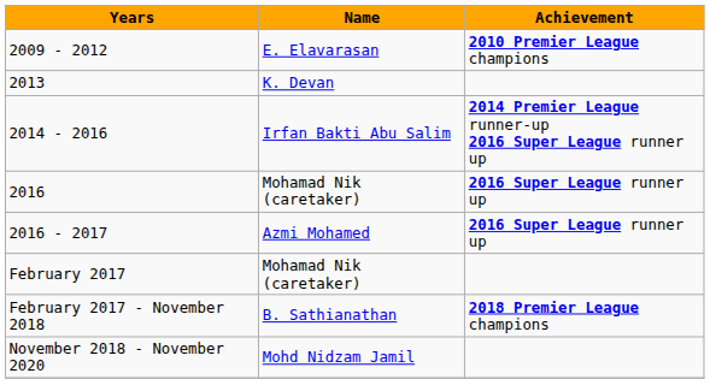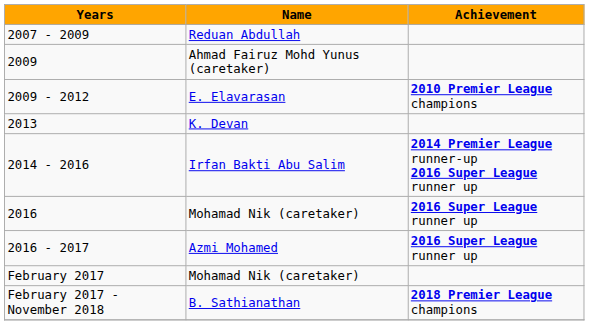+ row: 2007 - 2009 | Reduan Abdullah
+ row: 2009 | Ahmad Fairuz Mohd Yunus (caretaker)
- row: November 2018 - November 2020 | Mohd Nidzam Jamil
